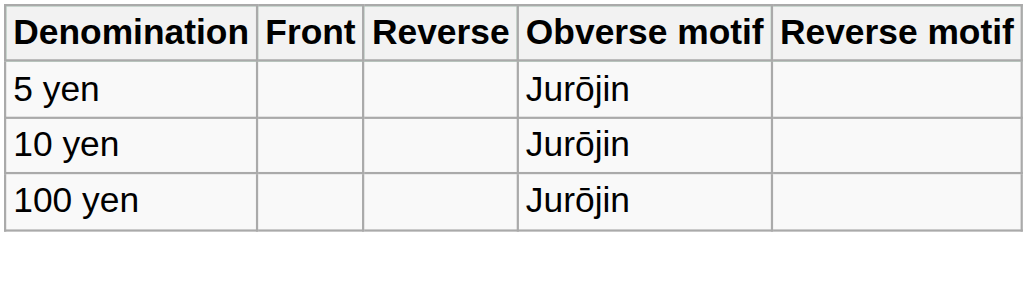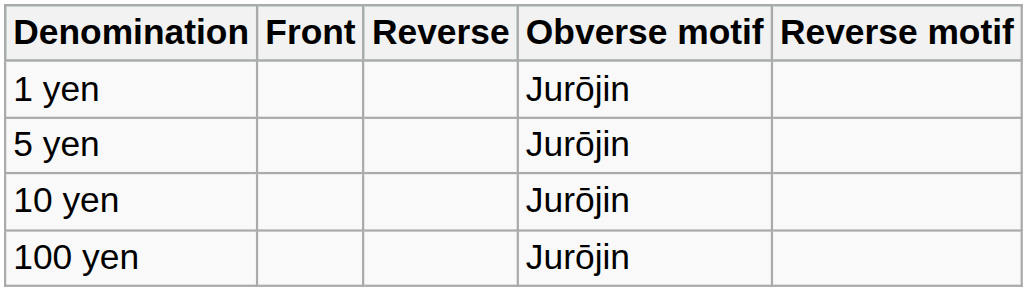+ row: 1 yen | Jurōjin
